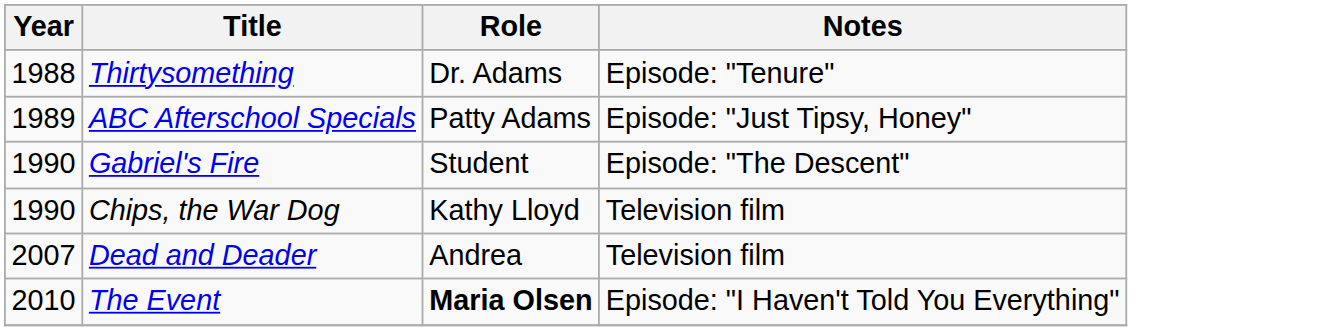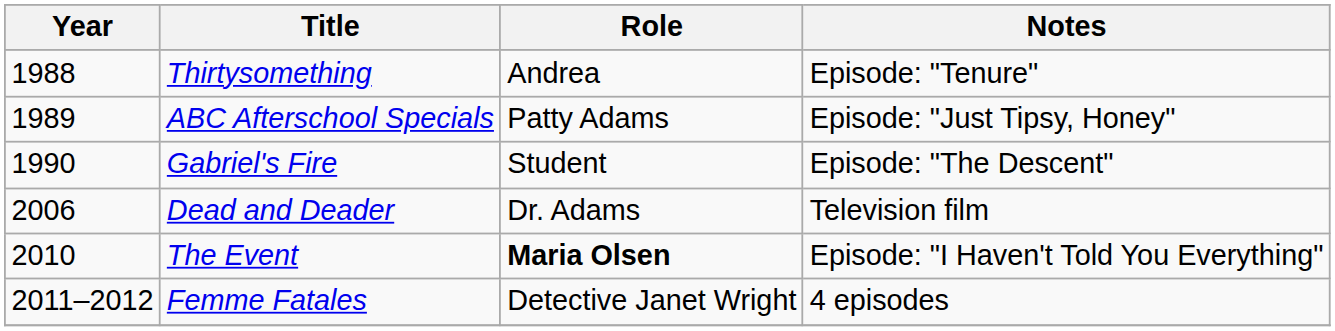Thirtysomething | Role: Dr. Adams -> Andrea
- row: 1990 | Chips, the War Dog | Kathy Lloyd | Television film
Dead and Deader | Year: 2007 -> 2006
Dead and Deader | Role: Andrea -> Dr. Adams
+ row: 2011–2012 | Femme Fatales | Detective Janet Wright | 4 episodes
